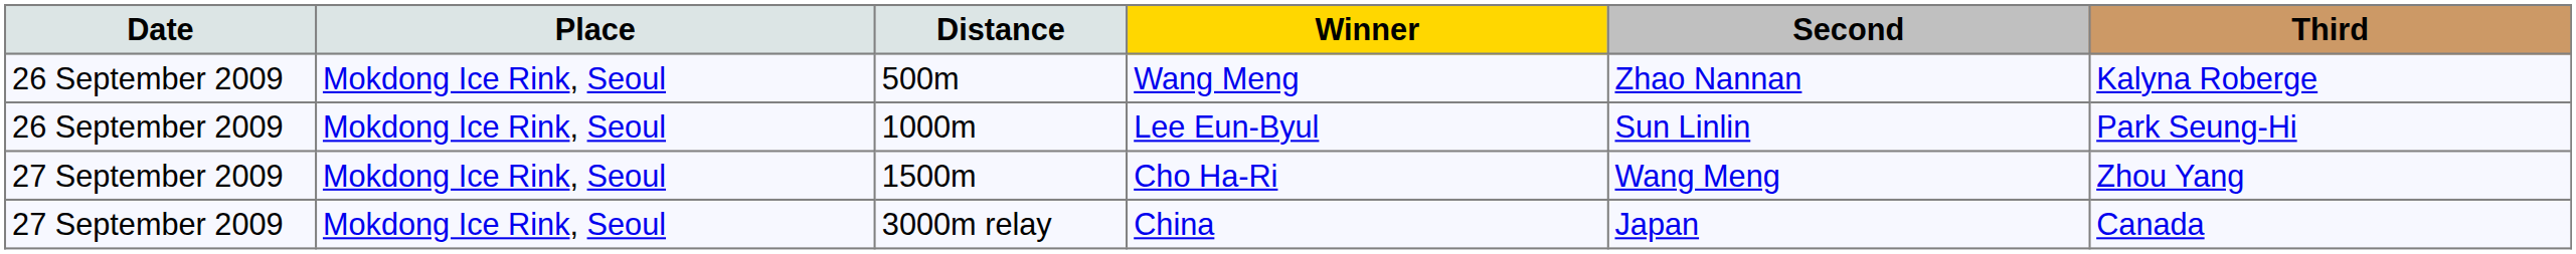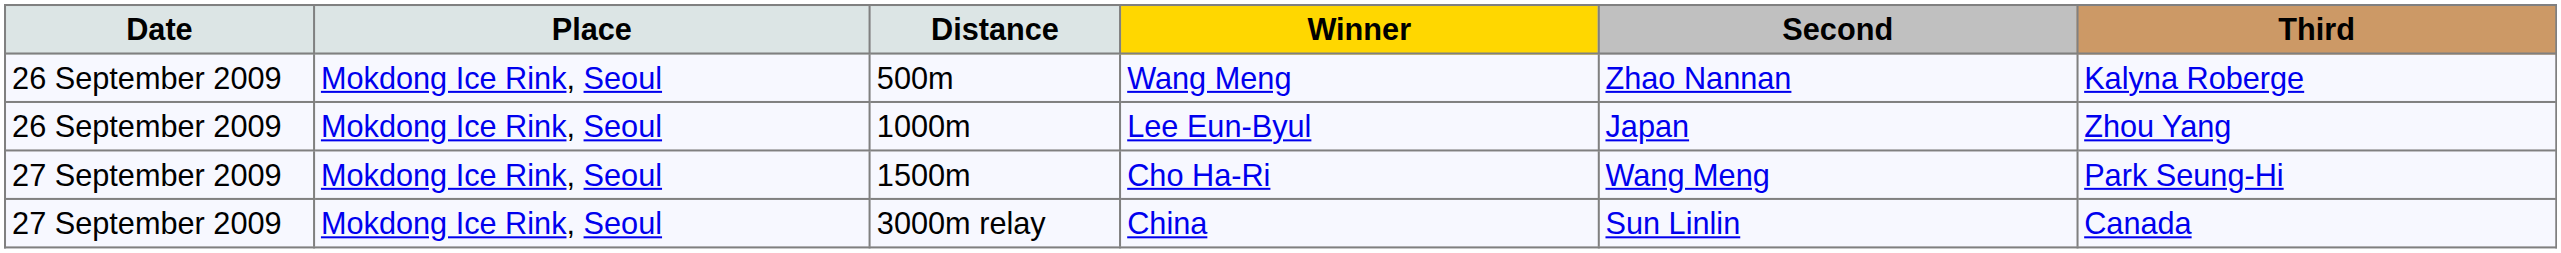Lee Eun-Byul | Second: Sun Linlin -> Japan
Lee Eun-Byul | Third: Park Seung-Hi -> Zhou Yang
Cho Ha-Ri | Third: Zhou Yang -> Park Seung-Hi
China | Second: Japan -> Sun Linlin
